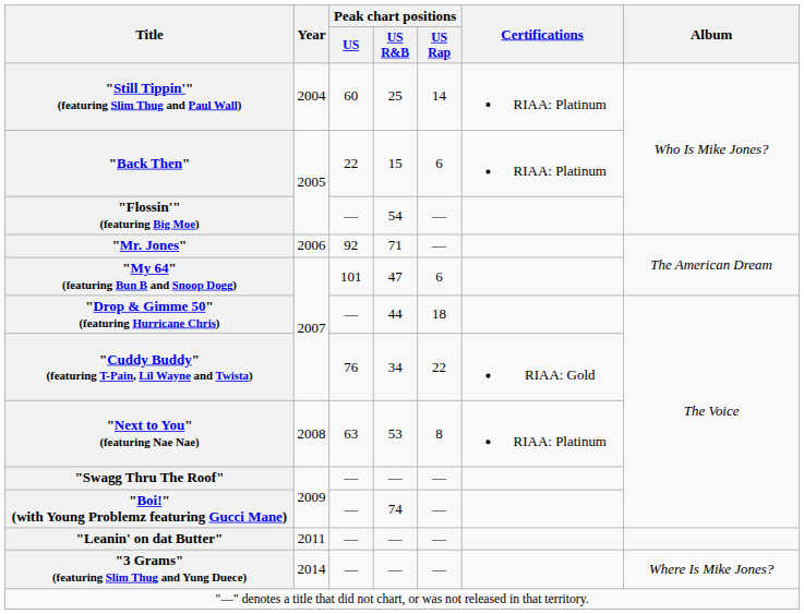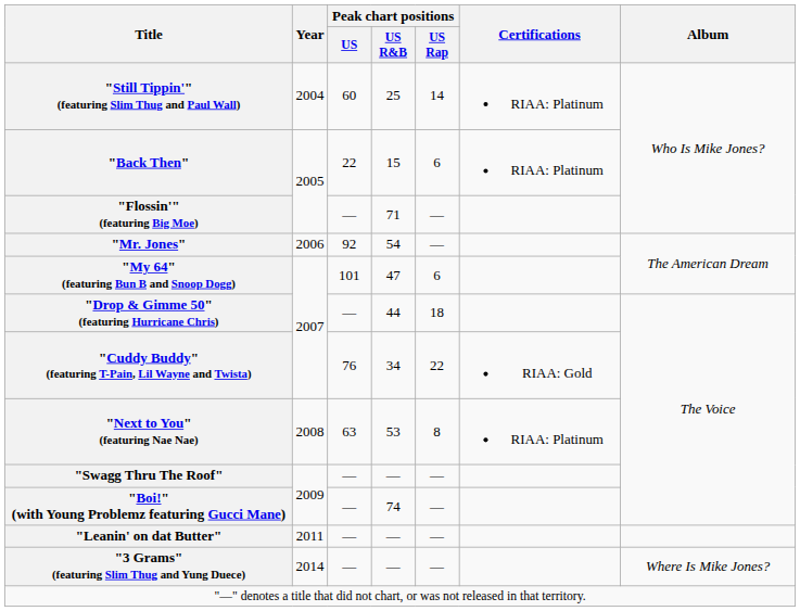"Flossin'" (featuring Big Moe) | Peak chart positions / US R&B: 54 -> 71
"Mr. Jones" | Peak chart positions / US R&B: 71 -> 54
